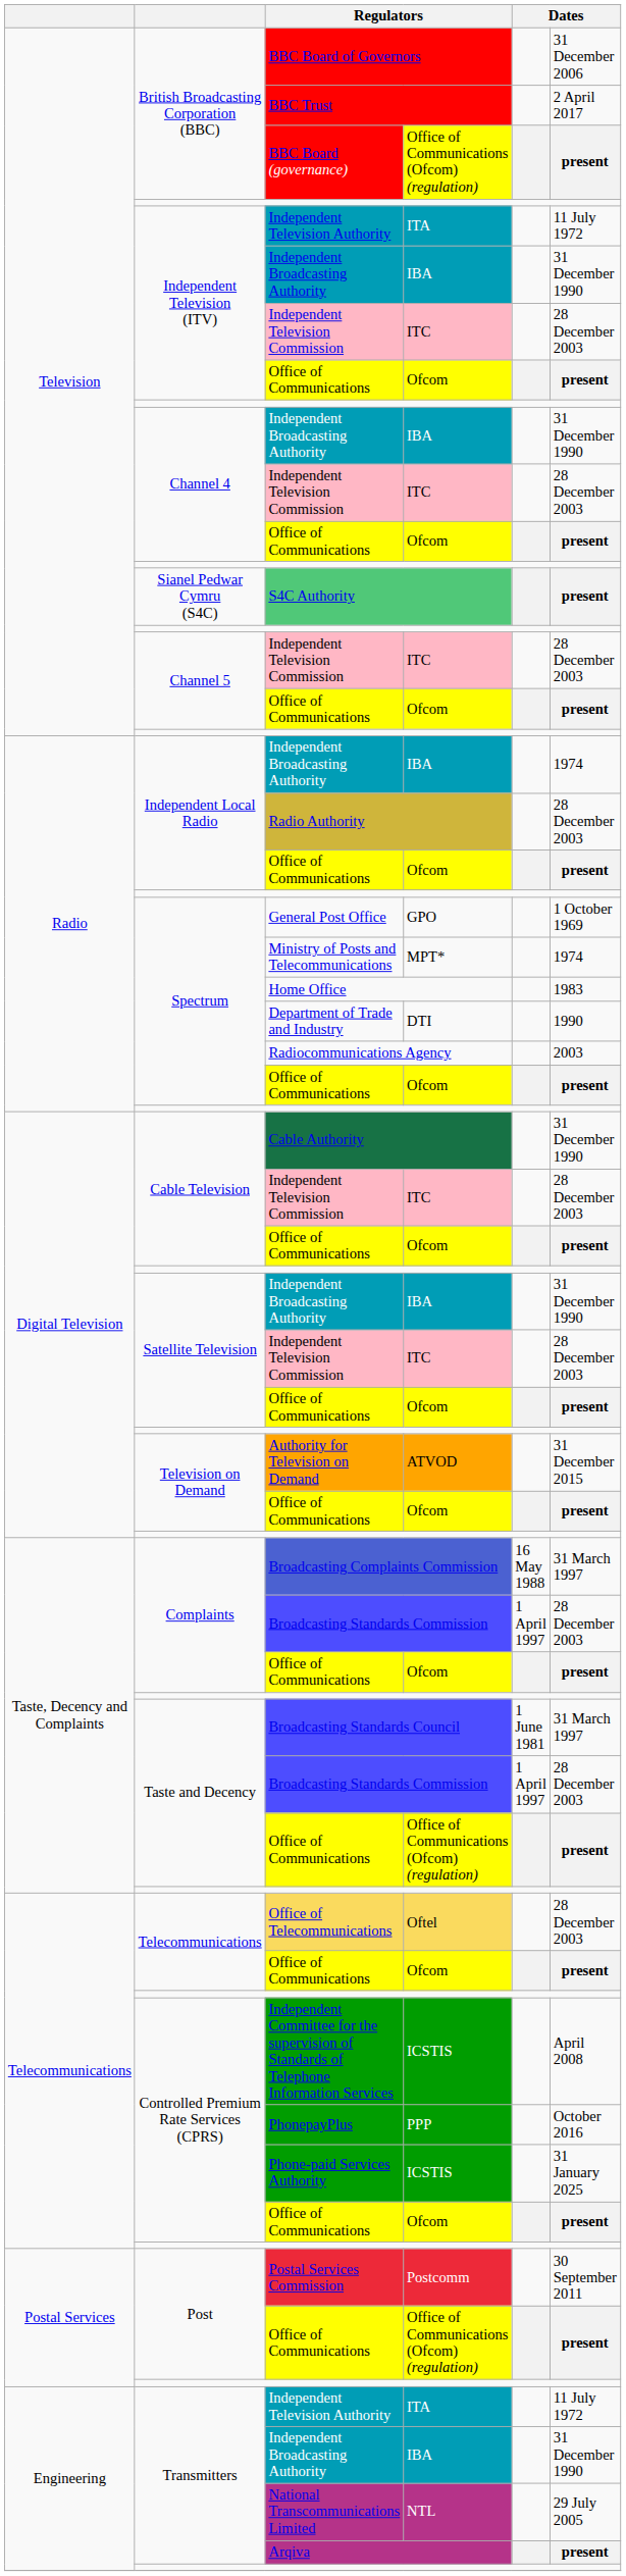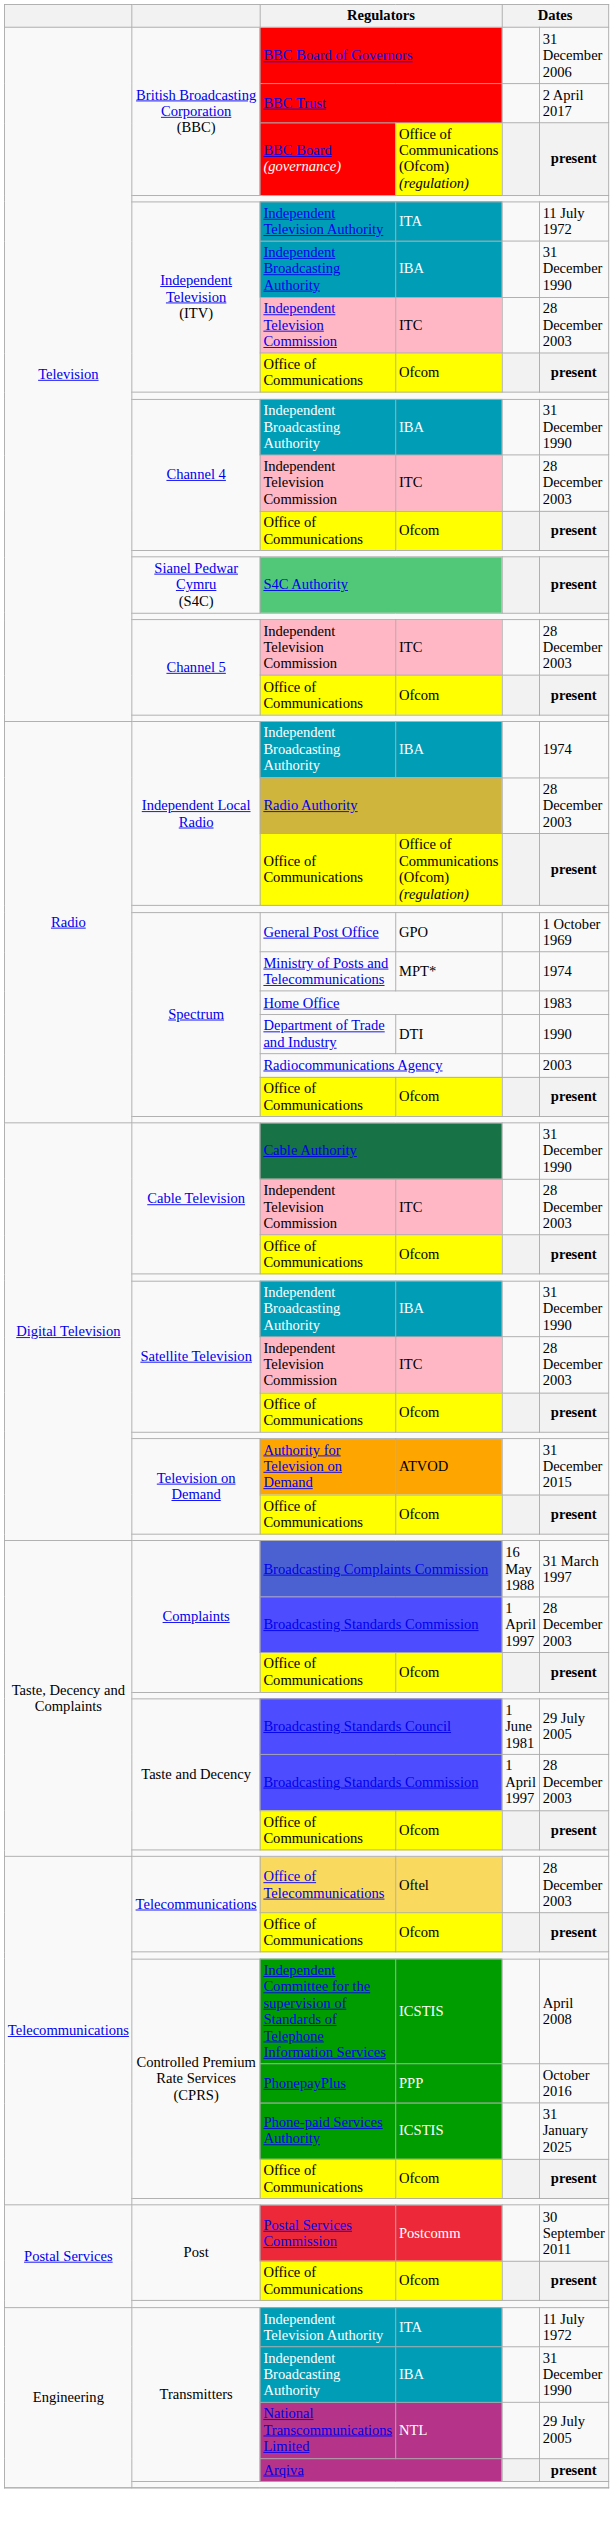Independent Local Radio / Office of Communications | column 4: Ofcom -> Office of Communications (Ofcom) (regulation)
Broadcasting Standards Council | column 6: 31 March 1997 -> 29 July 2005
Taste and Decency / Office of Communications | column 4: Office of Communications (Ofcom) (regulation) -> Ofcom
Post / Office of Communications | column 4: Office of Communications (Ofcom) (regulation) -> Ofcom
